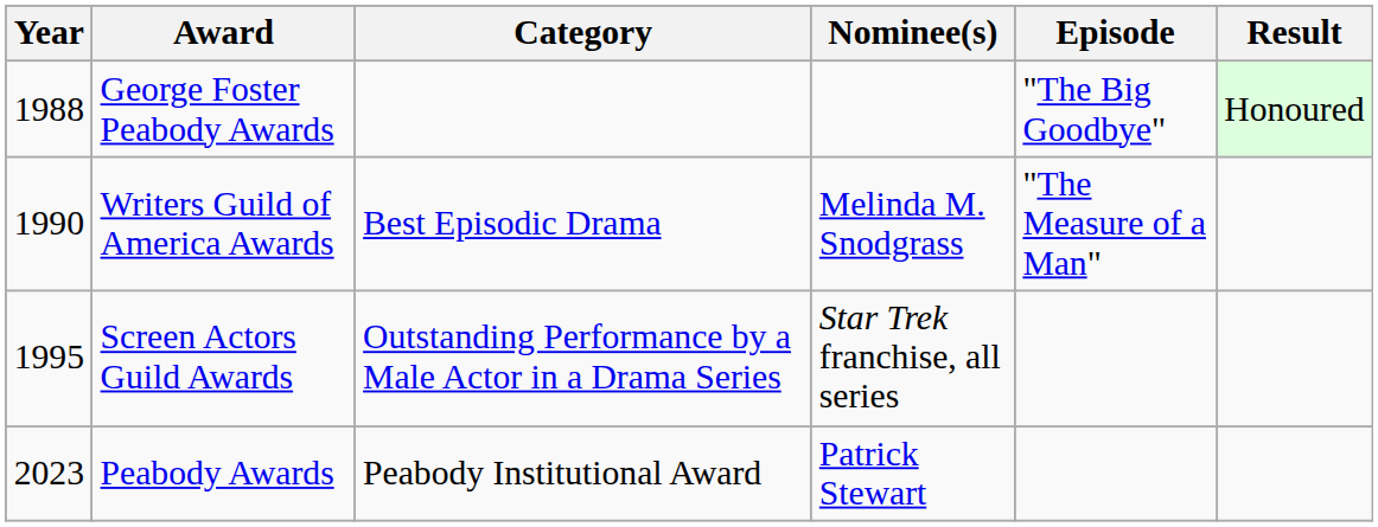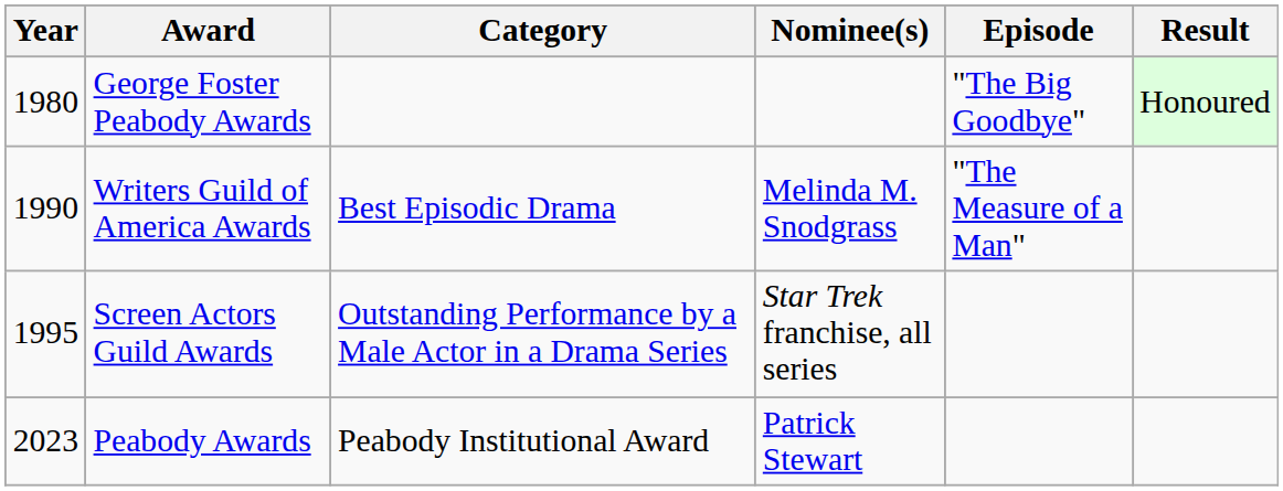George Foster Peabody Awards | Year: 1988 -> 1980
